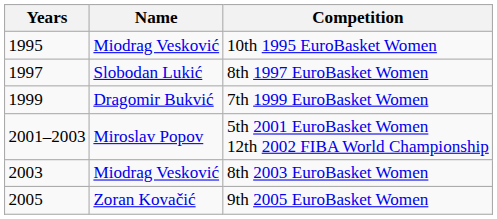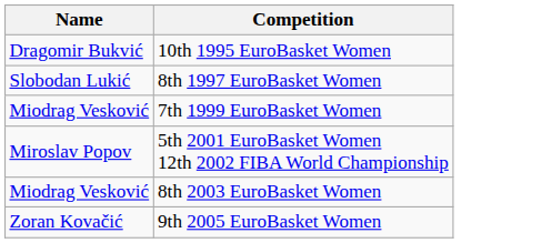- column: Years | 1995 | 1997 | 1999 | 2001–2003 | 2003 | 2005
10th 1995 EuroBasket Women | Name: Miodrag Vesković -> Dragomir Bukvić
7th 1999 EuroBasket Women | Name: Dragomir Bukvić -> Miodrag Vesković
